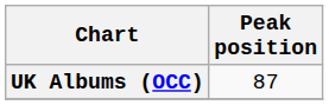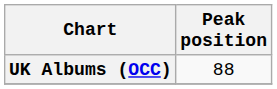UK Albums (OCC) | Peak position: 87 -> 88
